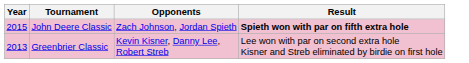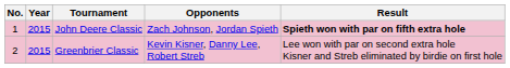+ column: No. | 1 | 2
Greenbrier Classic | Year: 2013 -> 2015
